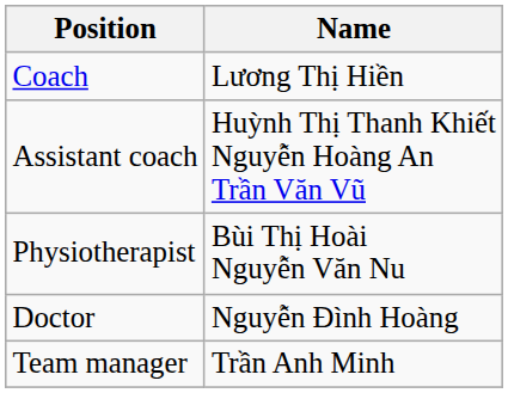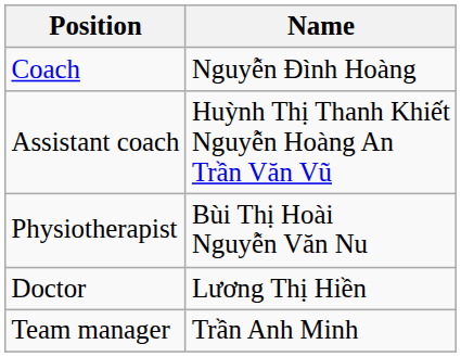Coach | Name: Lương Thị Hiền -> Nguyễn Đình Hoàng
Doctor | Name: Nguyễn Đình Hoàng -> Lương Thị Hiền
